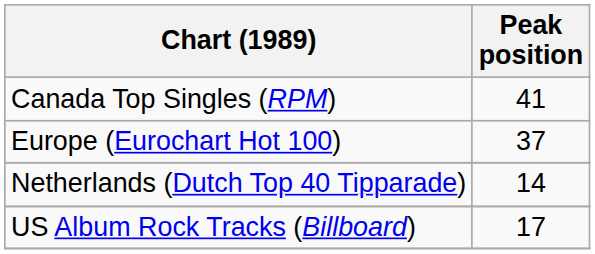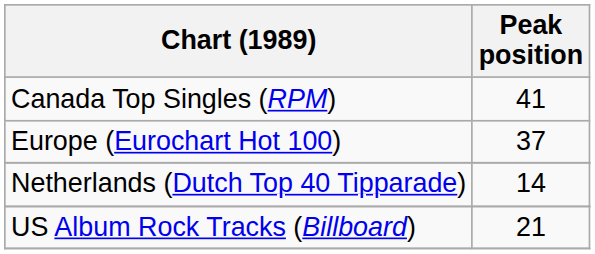US Album Rock Tracks (Billboard) | Peak position: 17 -> 21
